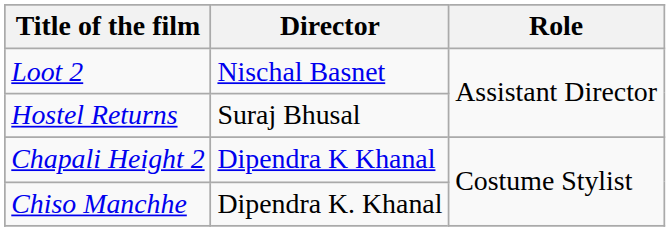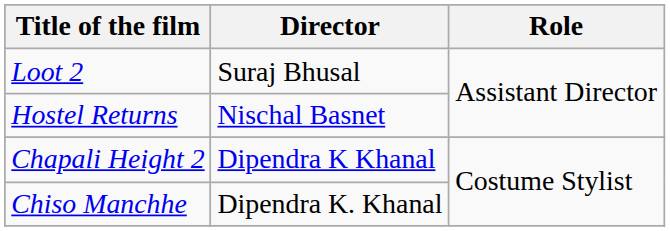Loot 2 | Director: Nischal Basnet -> Suraj Bhusal
Hostel Returns | Director: Suraj Bhusal -> Nischal Basnet
